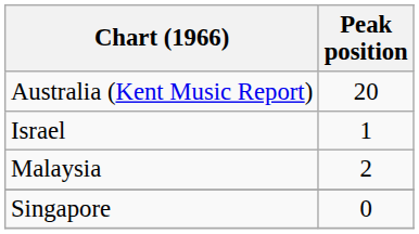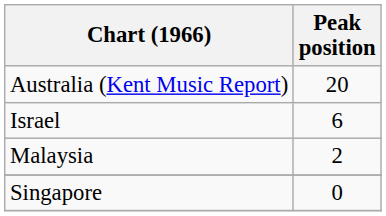Israel | Peak position: 1 -> 6
